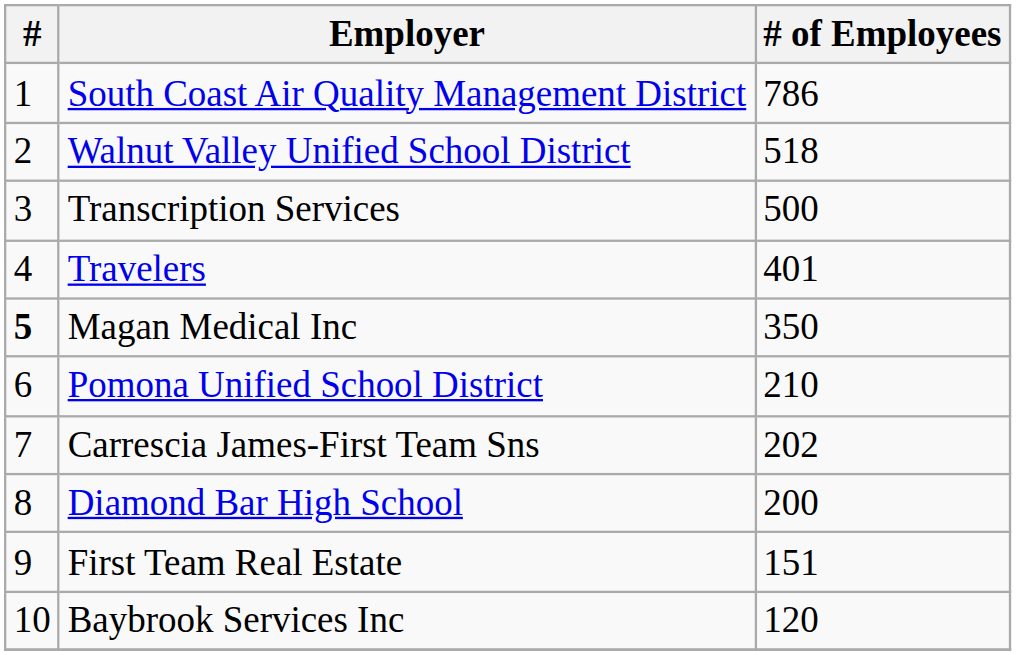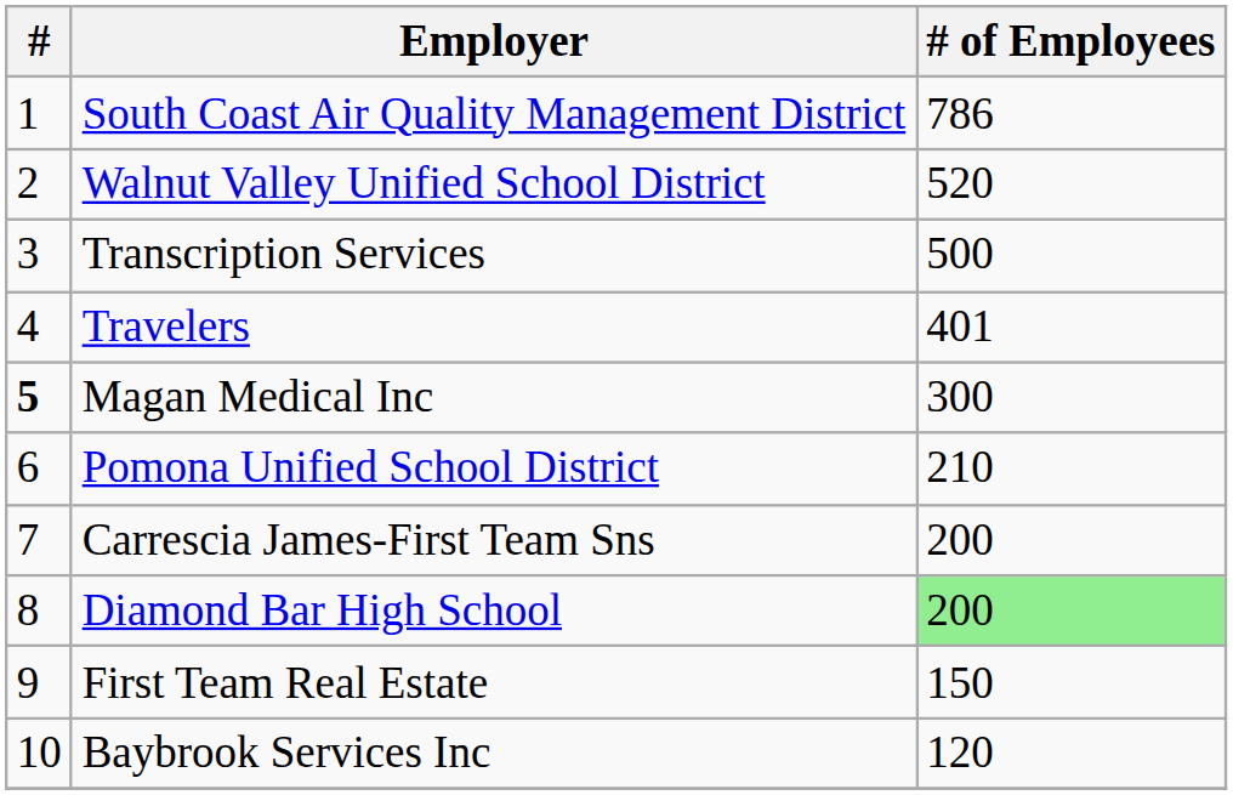Walnut Valley Unified School District | # of Employees: 518 -> 520
Magan Medical Inc | # of Employees: 350 -> 300
Carrescia James-First Team Sns | # of Employees: 202 -> 200
Diamond Bar High School | # of Employees: no background -> lightgreen background
First Team Real Estate | # of Employees: 151 -> 150
